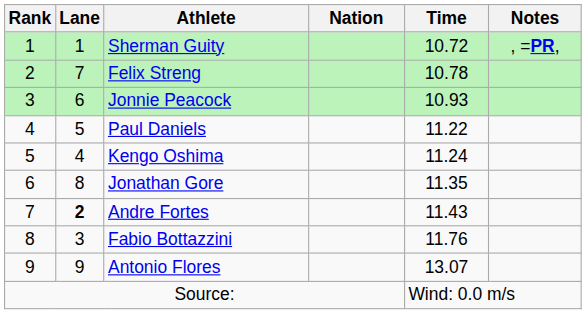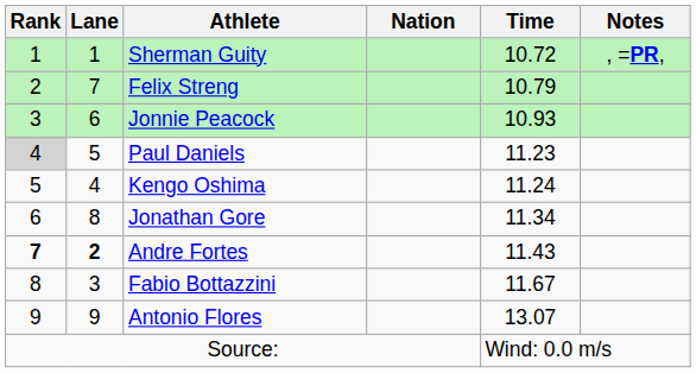Felix Streng | Time: 10.78 -> 10.79
Paul Daniels | Rank: no background -> lightgrey background
Paul Daniels | Time: 11.22 -> 11.23
Jonathan Gore | Time: 11.35 -> 11.34
Andre Fortes | Rank: normal -> bold
Fabio Bottazzini | Time: 11.76 -> 11.67
